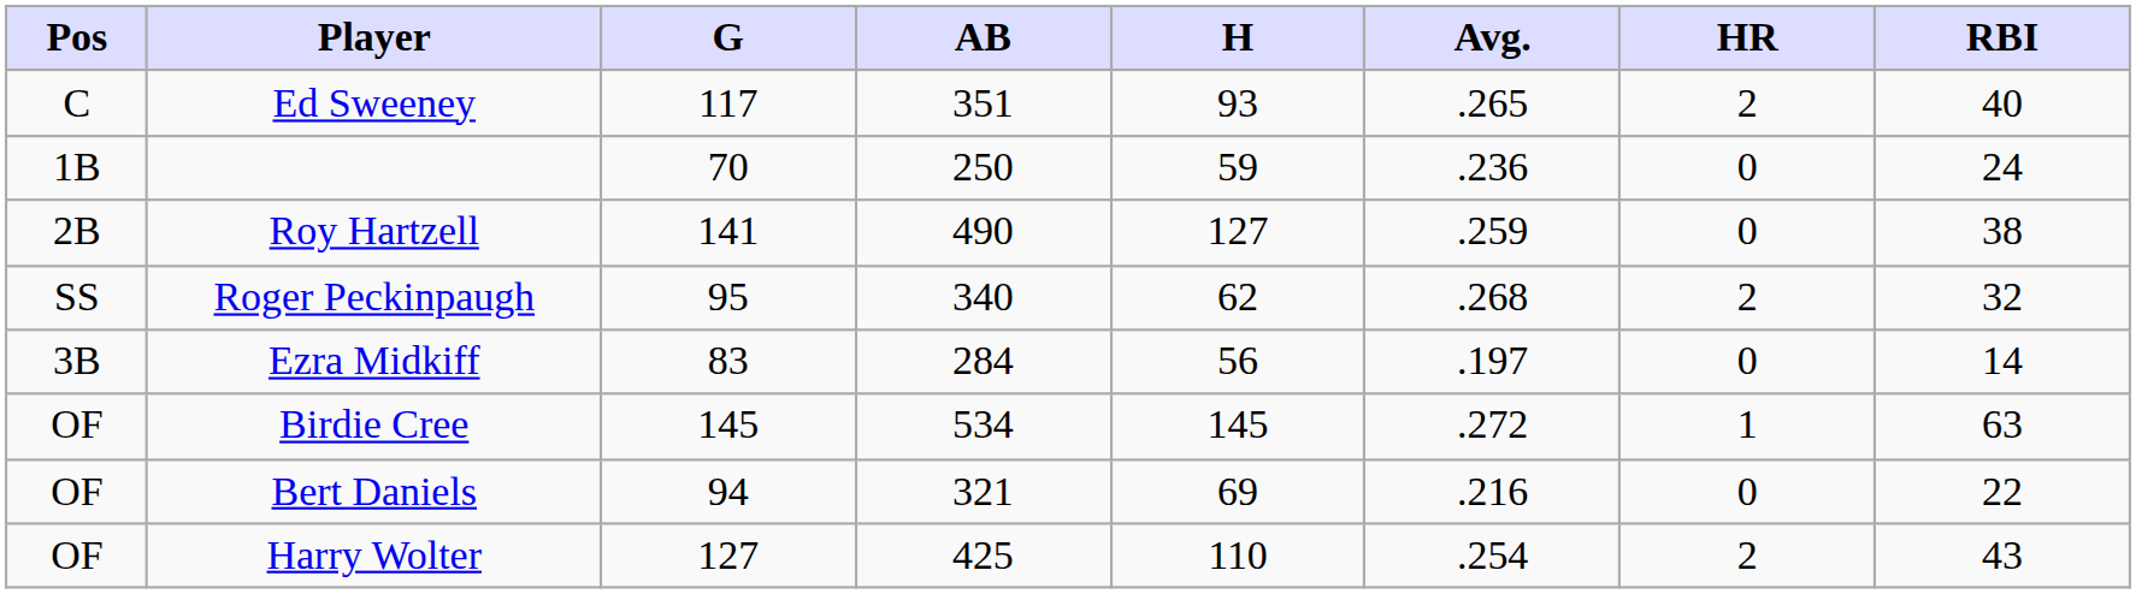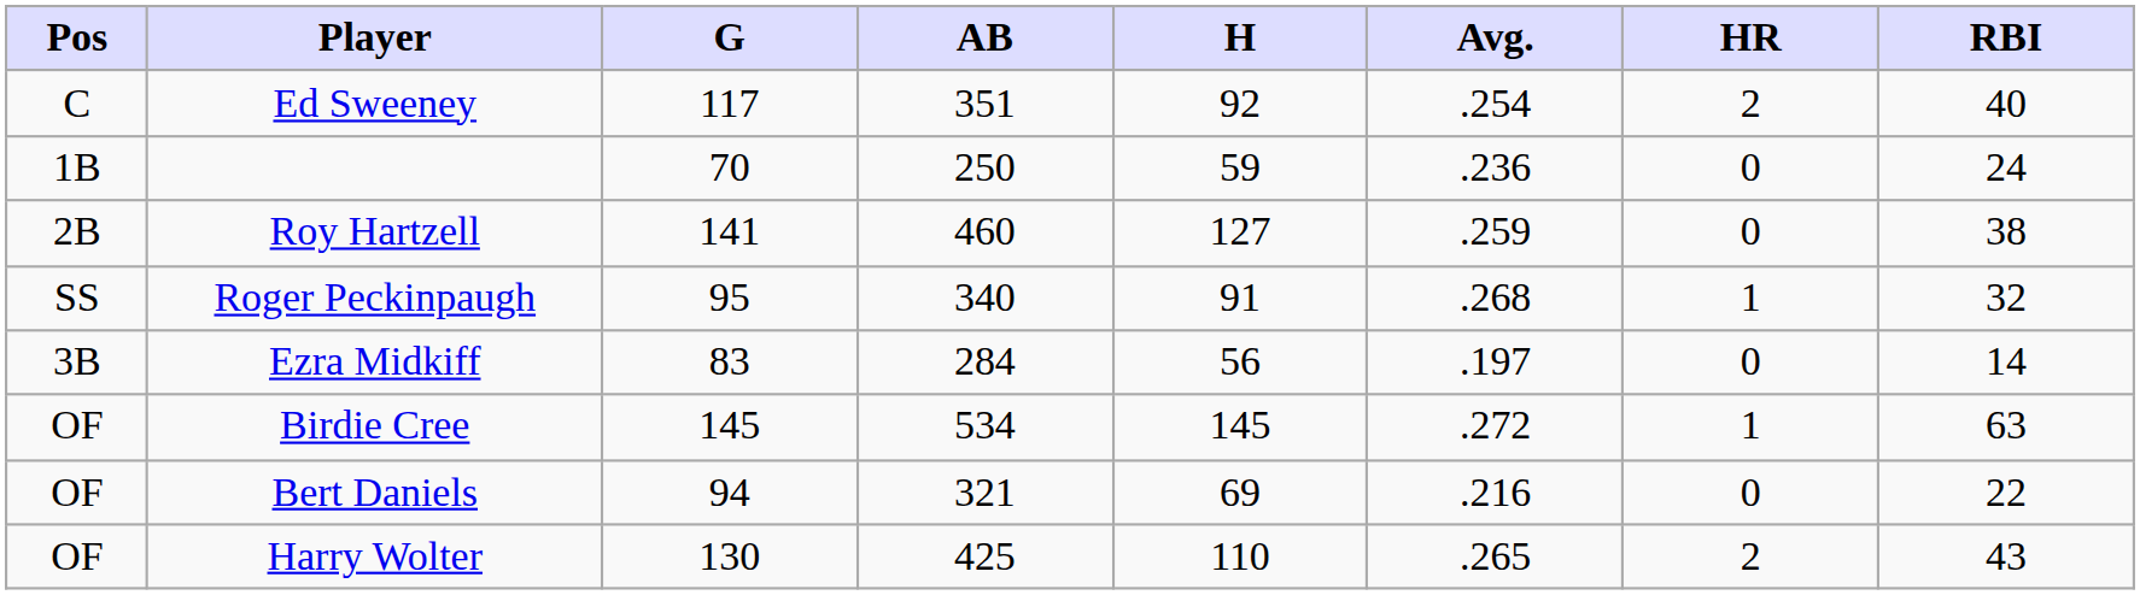Ed Sweeney | H: 93 -> 92
Ed Sweeney | Avg.: .265 -> .254
Roy Hartzell | AB: 490 -> 460
Roger Peckinpaugh | H: 62 -> 91
Roger Peckinpaugh | HR: 2 -> 1
Harry Wolter | G: 127 -> 130
Harry Wolter | Avg.: .254 -> .265
